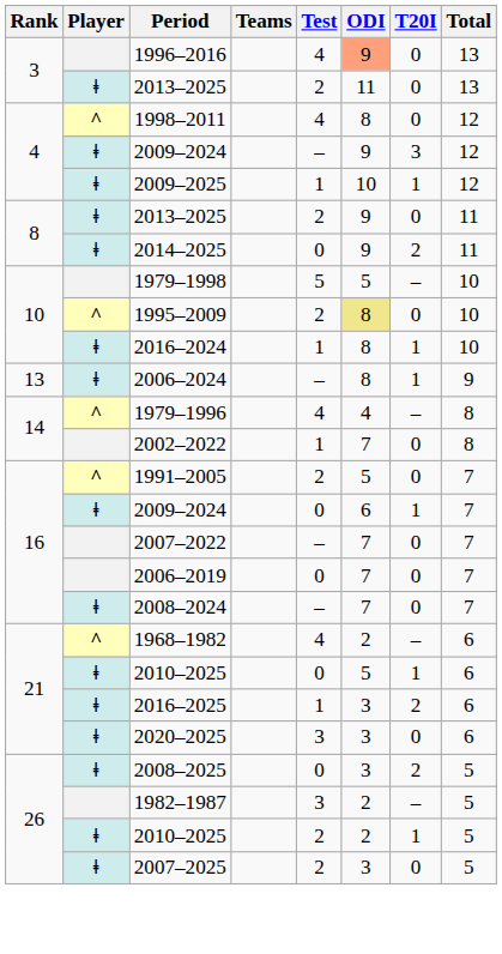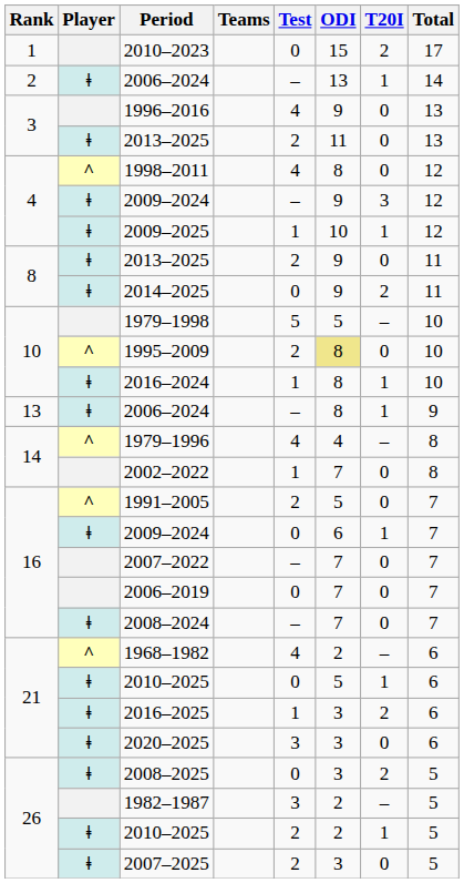+ row: 1 | 2010–2023 | 0 | 15 | 2 | 17
+ row: 2 | ǂ | 2006–2024 | – | 13 | 1 | 14
1996–2016 | ODI: lightsalmon background -> no background
